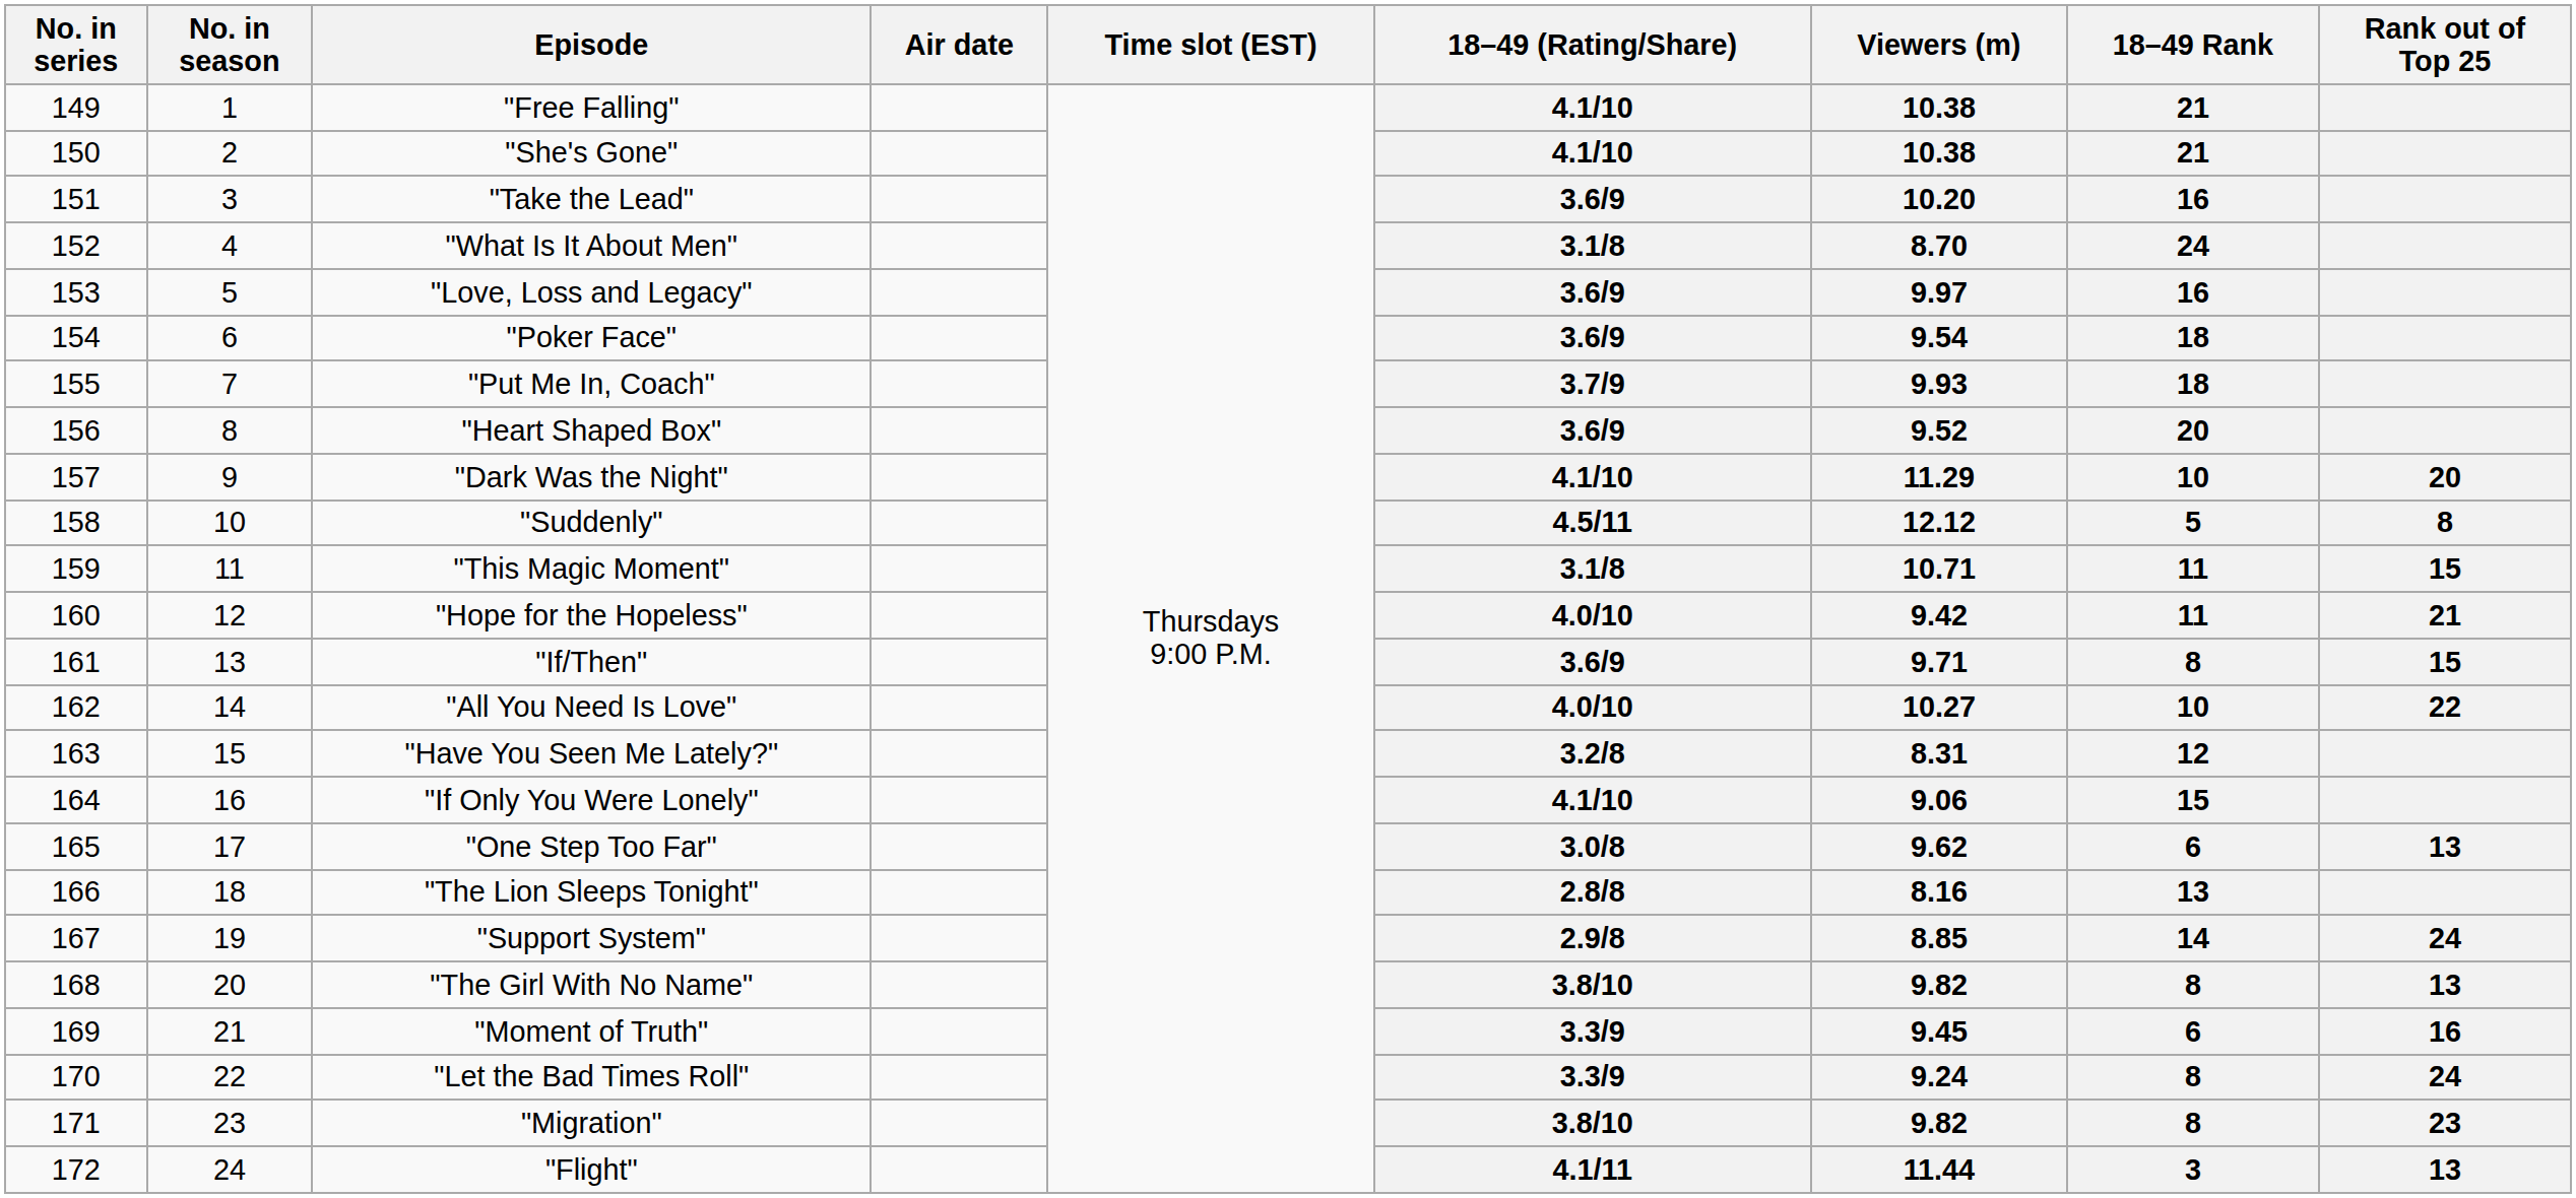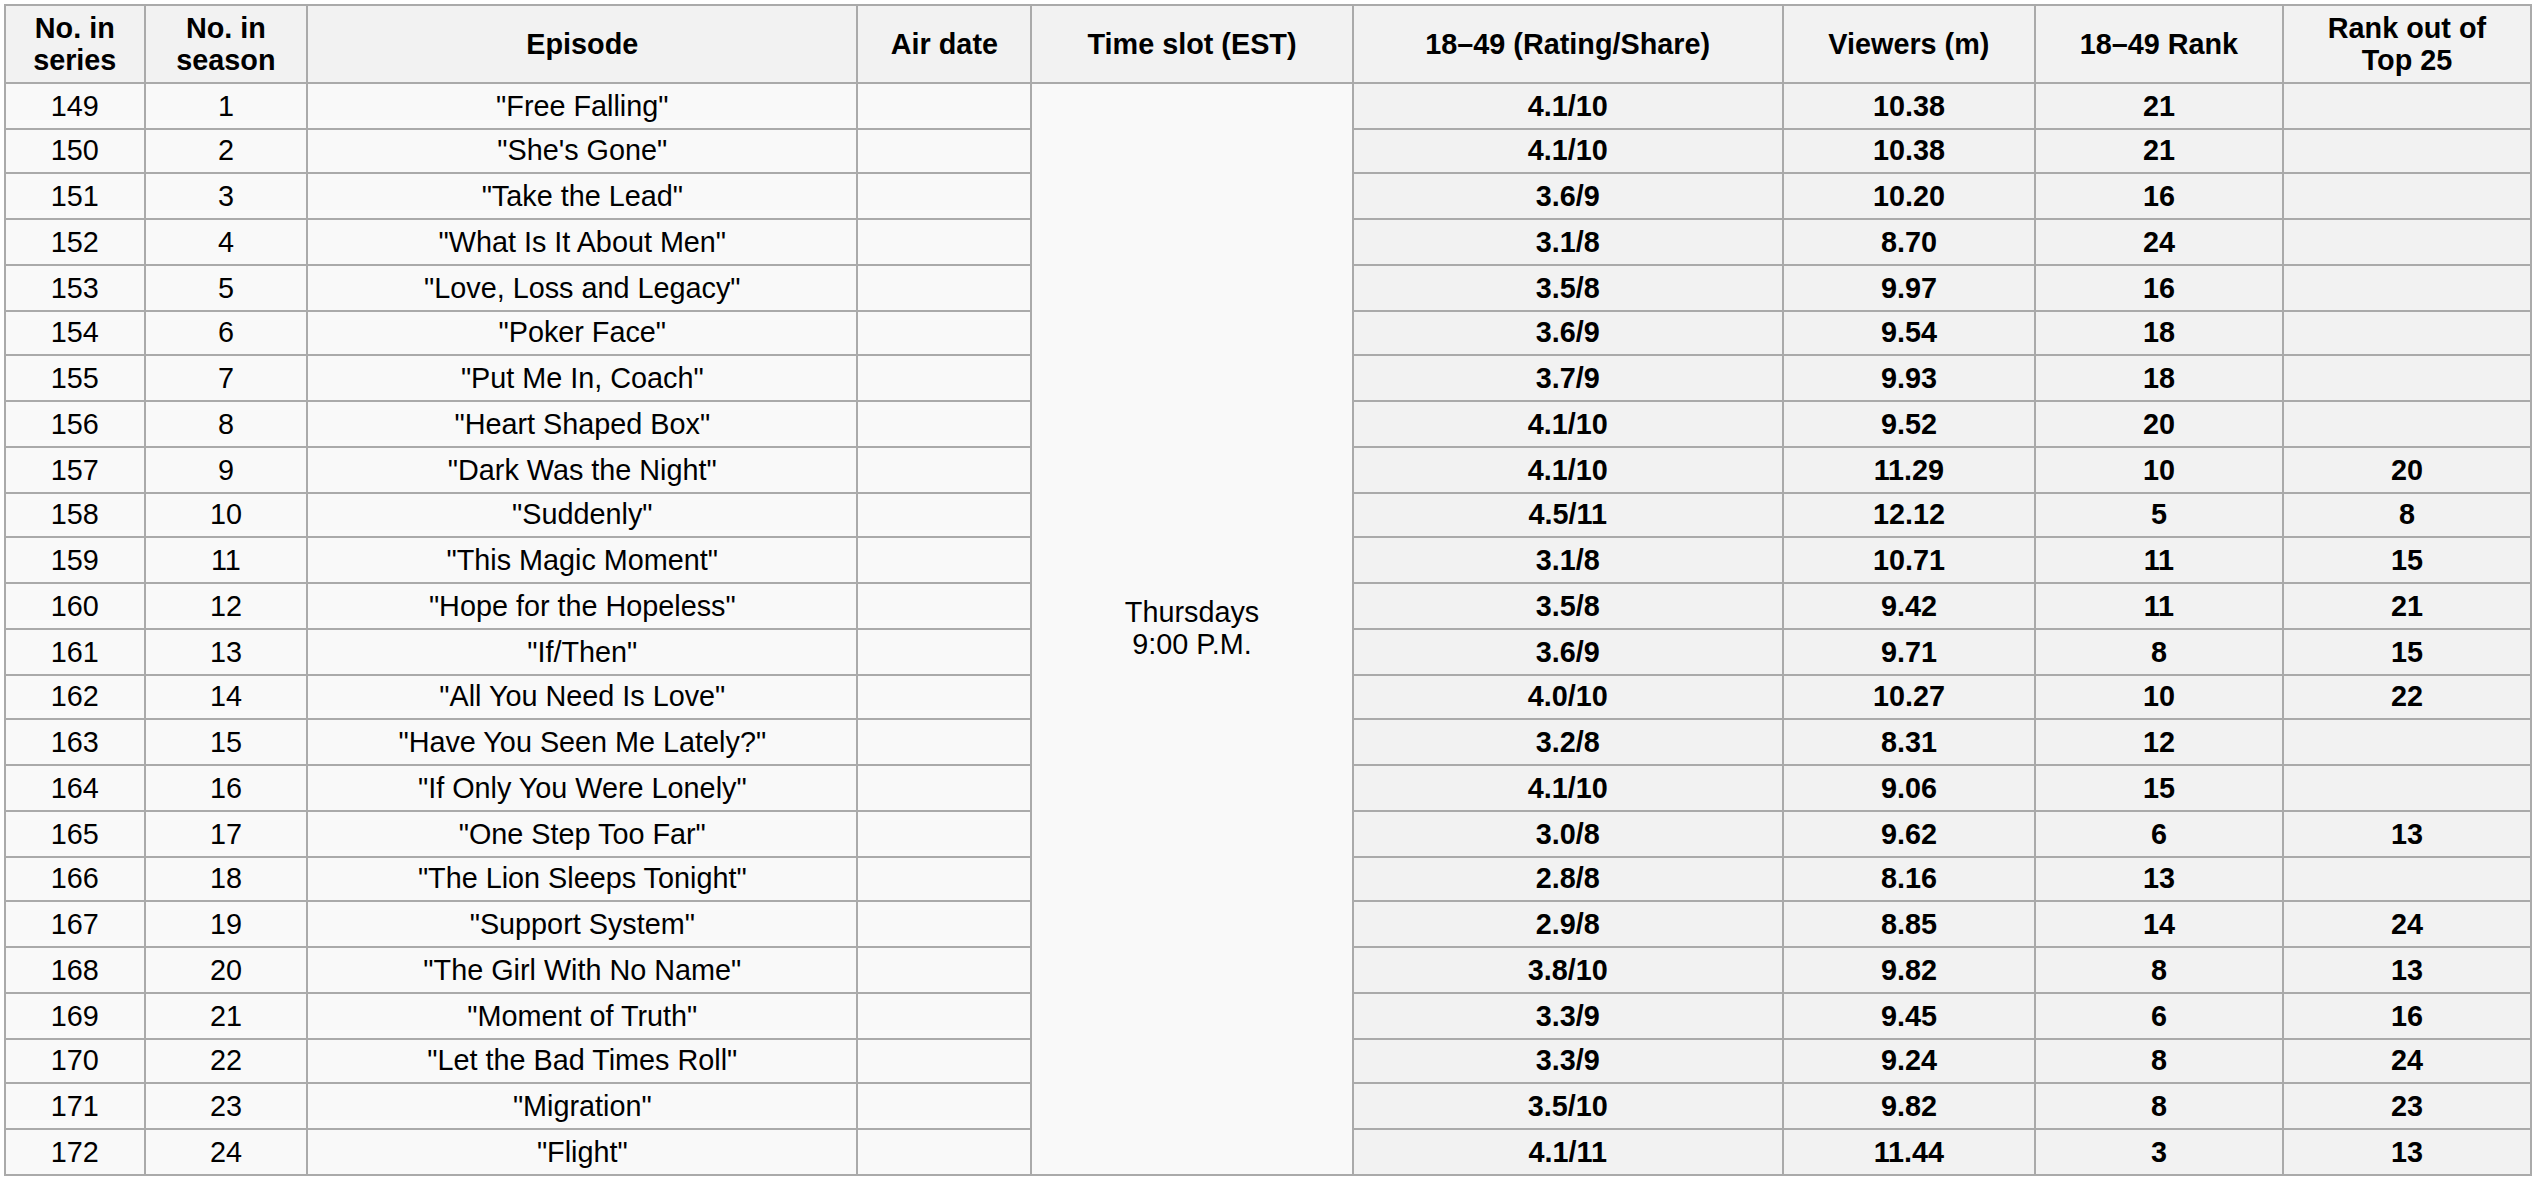"Love, Loss and Legacy" | 18–49 (Rating/Share): 3.6/9 -> 3.5/8
"Heart Shaped Box" | 18–49 (Rating/Share): 3.6/9 -> 4.1/10
"Hope for the Hopeless" | 18–49 (Rating/Share): 4.0/10 -> 3.5/8
"Migration" | 18–49 (Rating/Share): 3.8/10 -> 3.5/10
